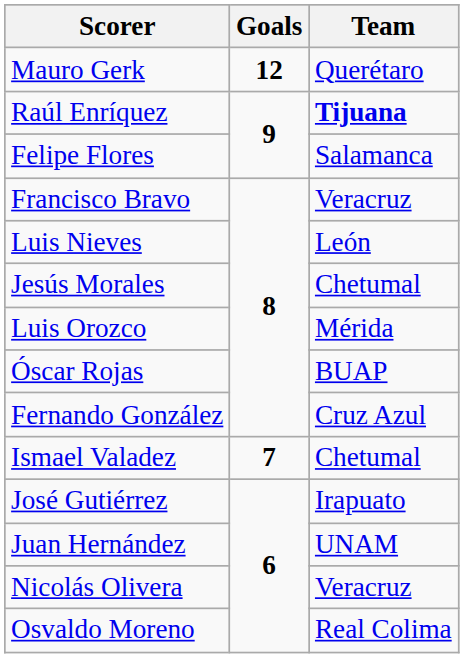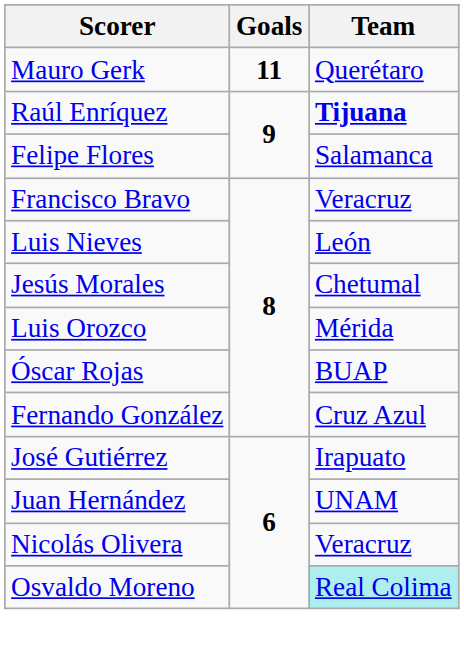Mauro Gerk | Goals: 12 -> 11
- row: Ismael Valadez | 7 | Chetumal
Osvaldo Moreno | Team: no background -> paleturquoise background
